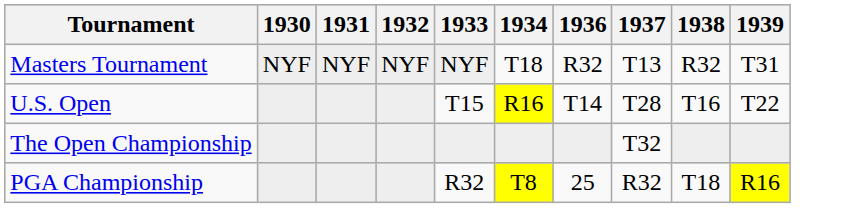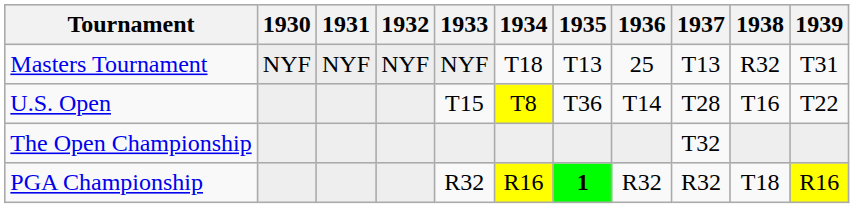+ column: 1935 | T13 | T36 | 1
Masters Tournament | 1936: R32 -> 25
U.S. Open | 1934: R16 -> T8
PGA Championship | 1934: T8 -> R16
PGA Championship | 1936: 25 -> R32
